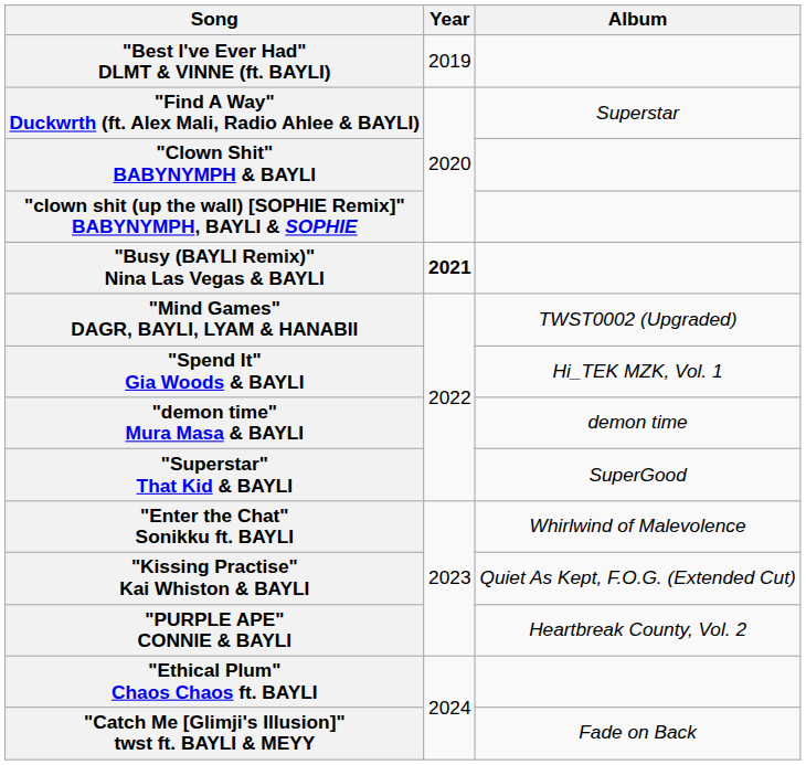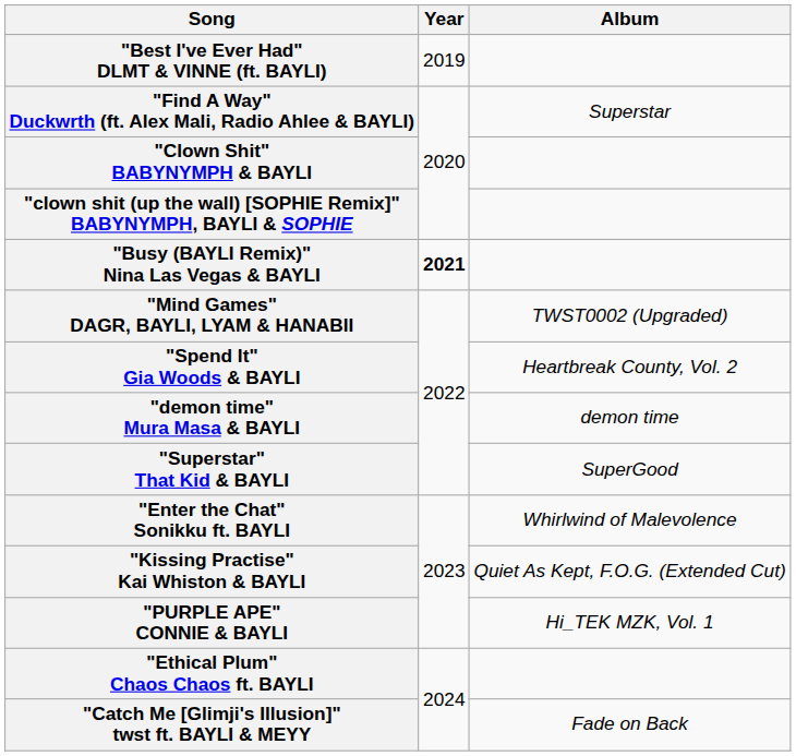"Spend It" Gia Woods & BAYLI | Album: Hi_TEK MZK, Vol. 1 -> Heartbreak County, Vol. 2
"PURPLE APE" CONNIE & BAYLI | Album: Heartbreak County, Vol. 2 -> Hi_TEK MZK, Vol. 1
